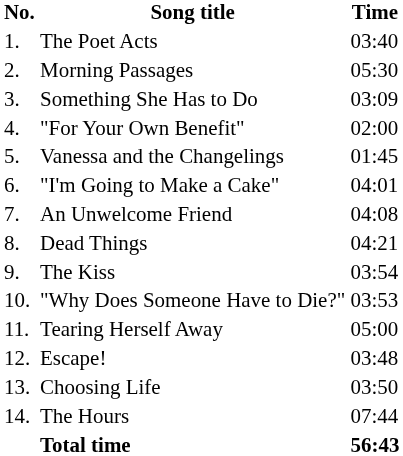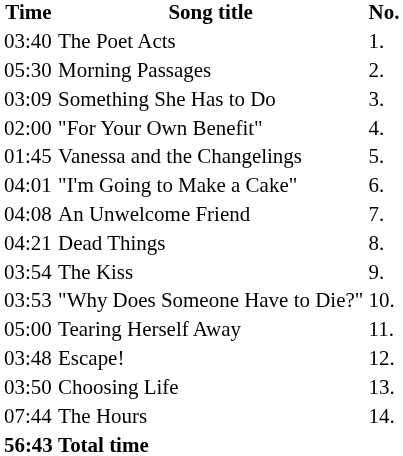columns swapped: No. <-> Time
